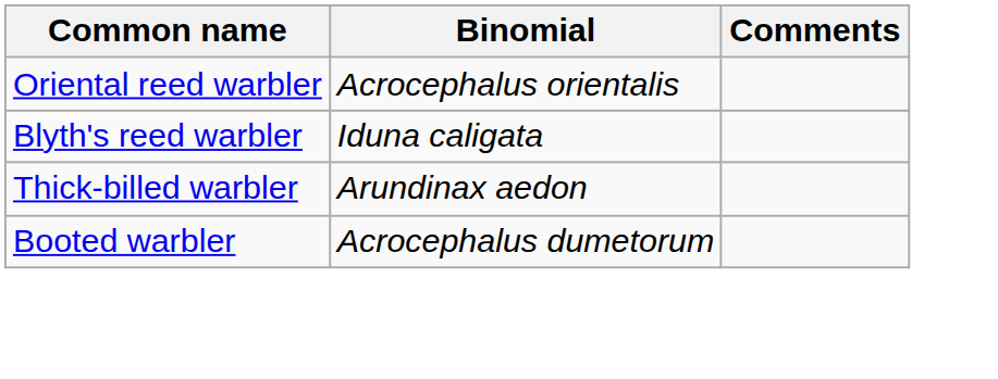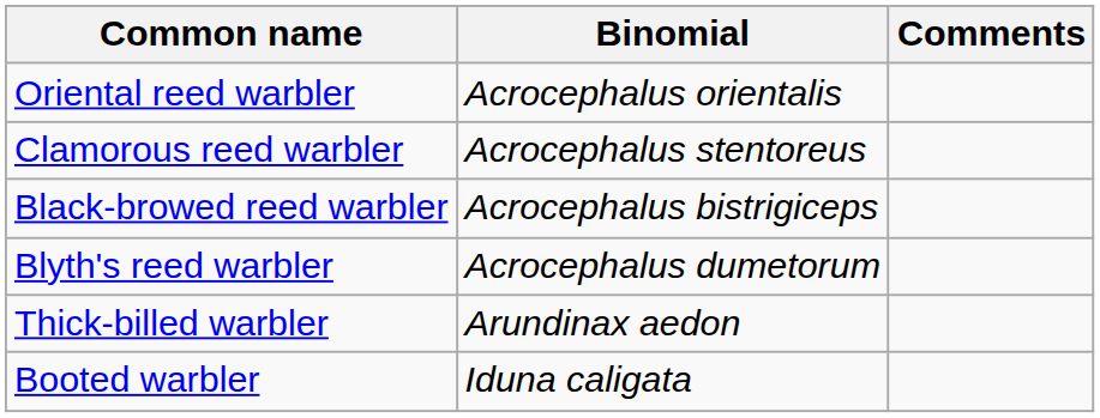+ row: Clamorous reed warbler | Acrocephalus stentoreus
+ row: Black-browed reed warbler | Acrocephalus bistrigiceps
Blyth's reed warbler | Binomial: Iduna caligata -> Acrocephalus dumetorum
Booted warbler | Binomial: Acrocephalus dumetorum -> Iduna caligata
